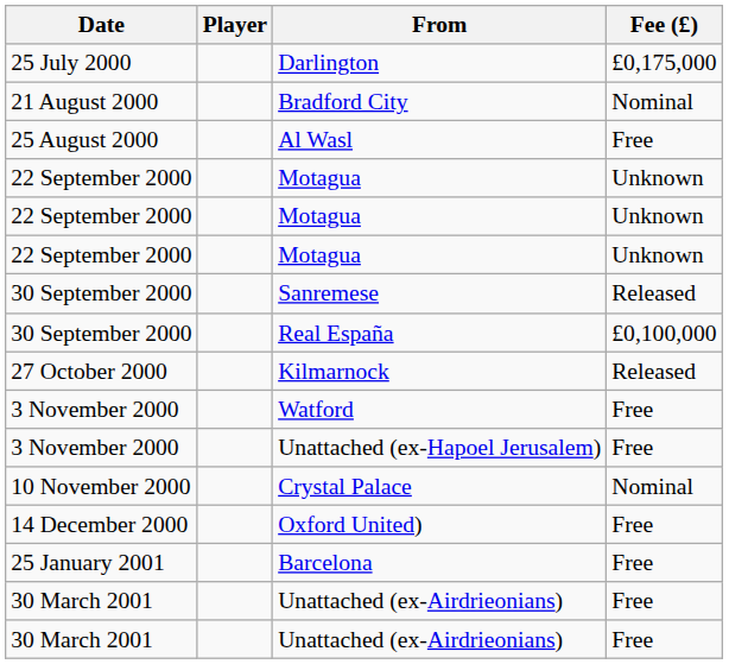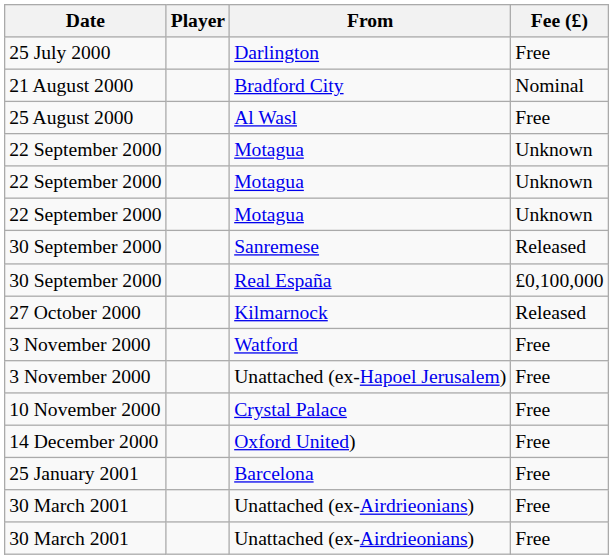Darlington | Fee (£): £0,175,000 -> Free
Crystal Palace | Fee (£): Nominal -> Free
